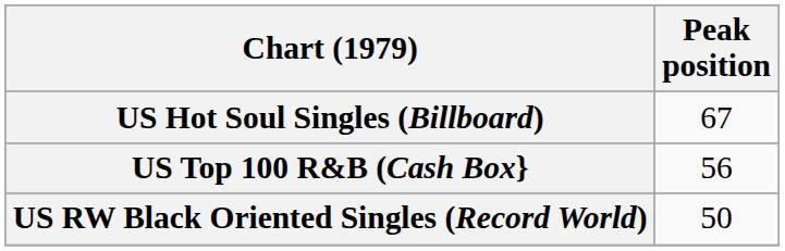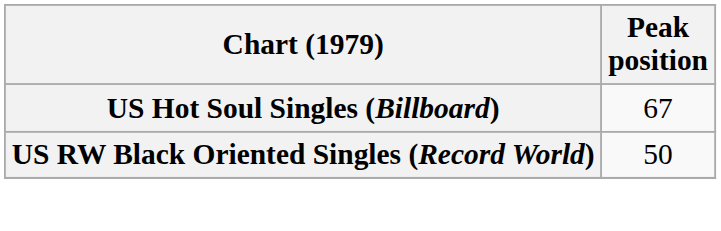- row: US Top 100 R&B (Cash Box} | 56
